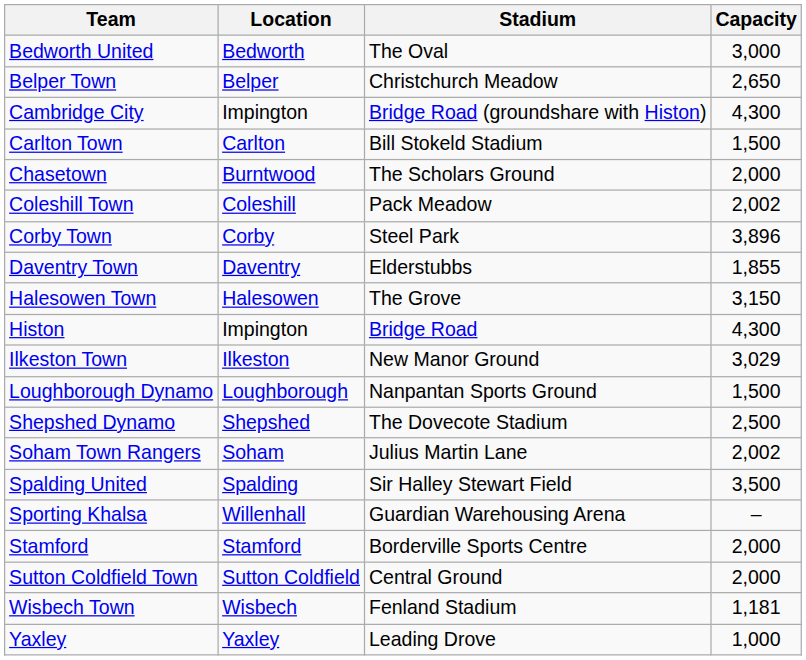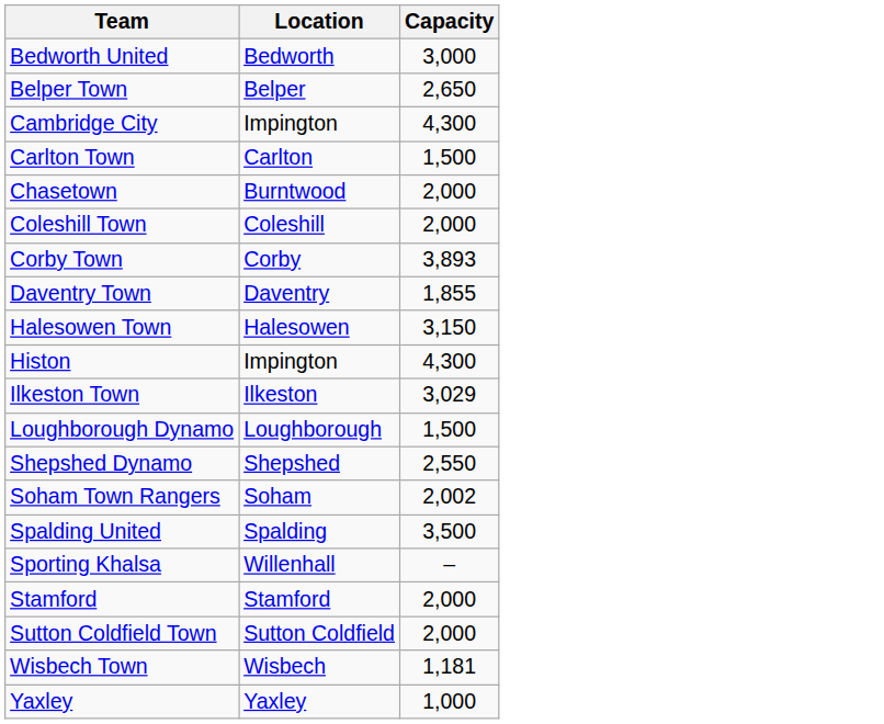- column: Stadium | The Oval | Christchurch Meadow | Bridge Road (groundshare with Histon) | Bill Stokeld Stadium | The Scholars Ground | Pack Meadow | Steel Park | Elderstubbs | The Grove | Bridge Road | New Manor Ground | Nanpantan Sports Ground | The Dovecote Stadium | Julius Martin Lane | Sir Halley Stewart Field | Guardian Warehousing Arena | Borderville Sports Centre | Central Ground | Fenland Stadium | Leading Drove
Coleshill Town | Capacity: 2,002 -> 2,000
Corby Town | Capacity: 3,896 -> 3,893
Shepshed Dynamo | Capacity: 2,500 -> 2,550
